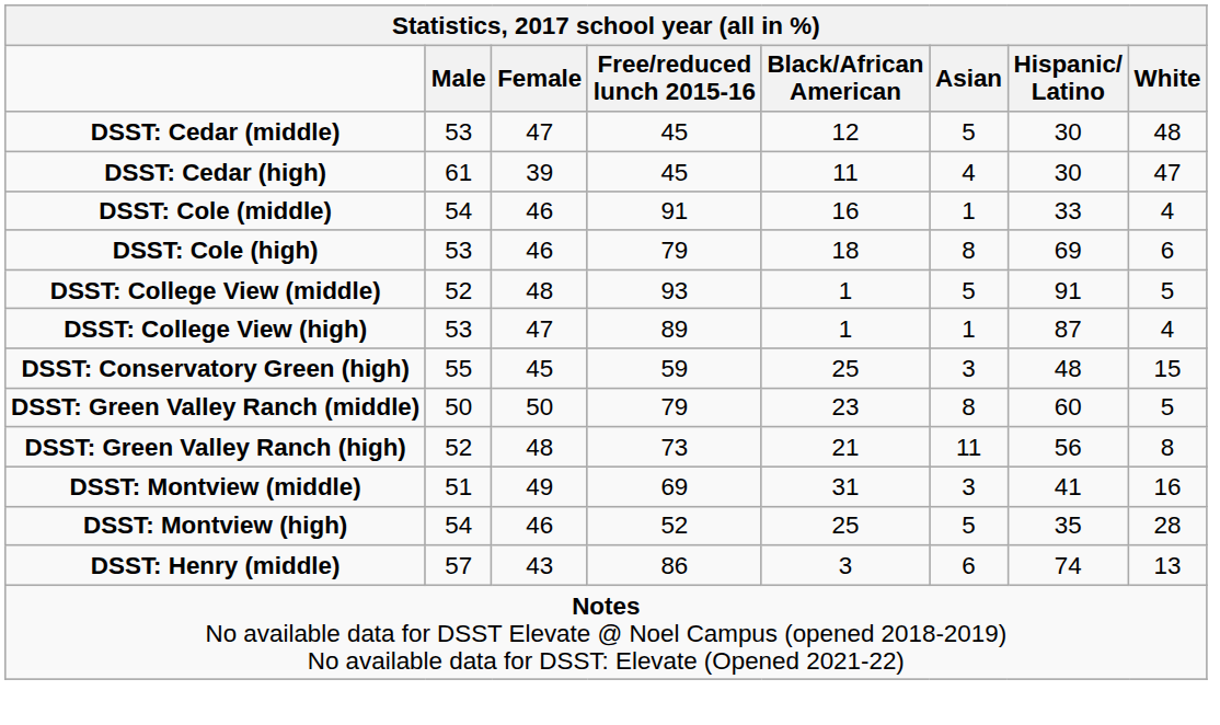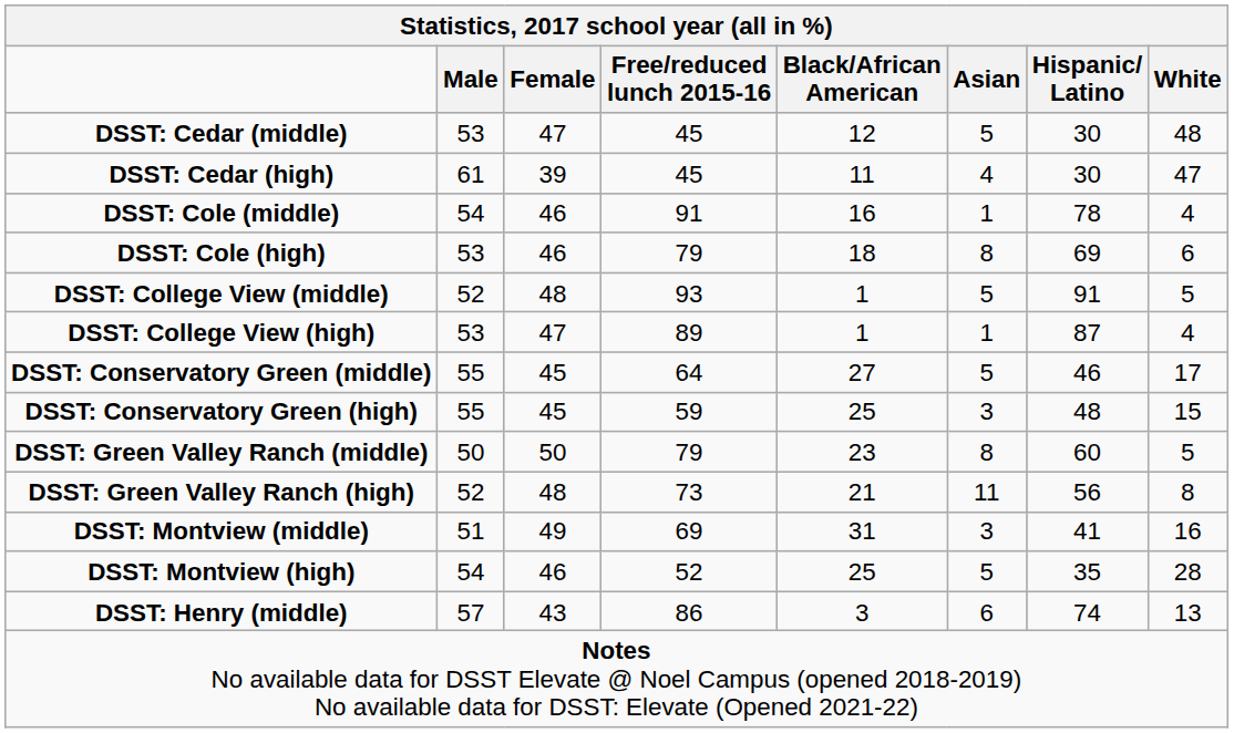DSST: Cole (middle) | Hispanic/ Latino: 33 -> 78
+ row: DSST: Conservatory Green (middle) | 55 | 45 | 64 | 27 | 5 | 46 | 17
